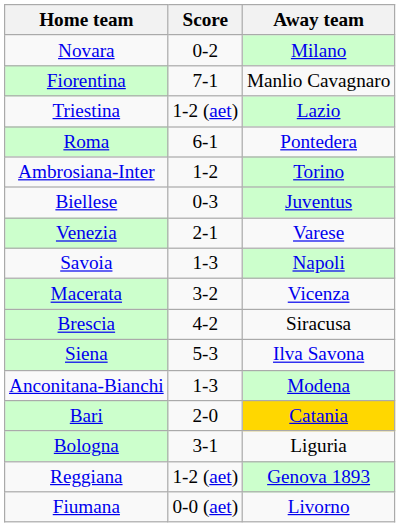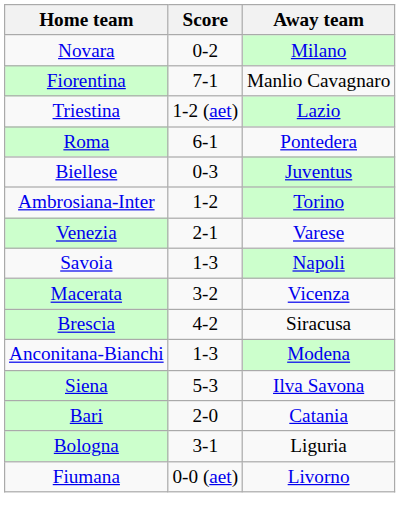rows swapped: Biellese <-> Ambrosiana-Inter
rows swapped: Anconitana-Bianchi <-> Siena
Bari | Away team: gold background -> no background
- row: Reggiana | 1-2 (aet) | Genova 1893
